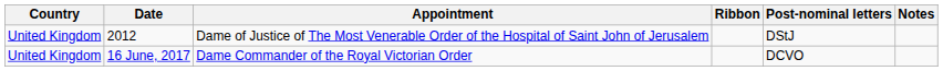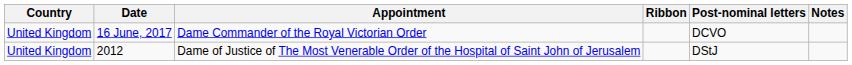rows swapped: 2012 <-> 16 June, 2017
